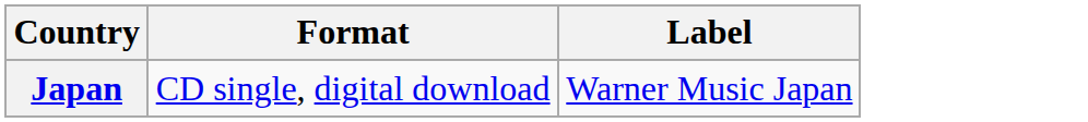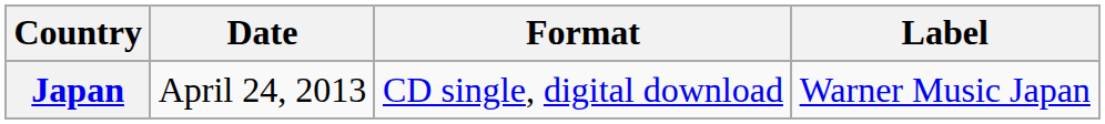+ column: Date | April 24, 2013
